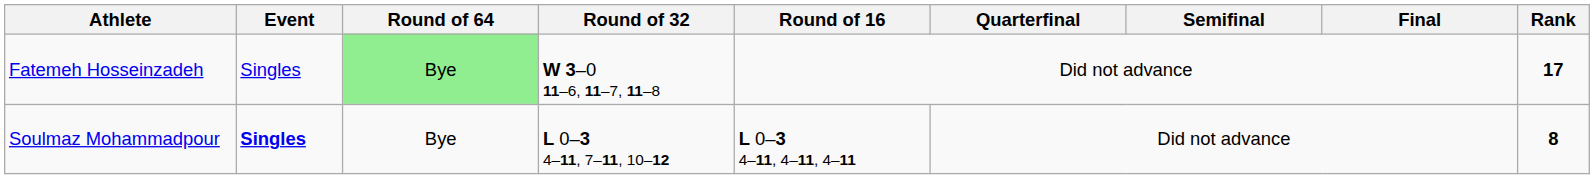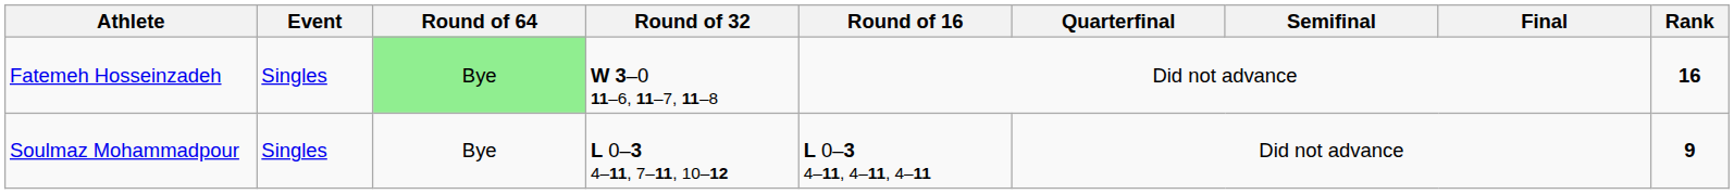Fatemeh Hosseinzadeh | Rank: 17 -> 16
Soulmaz Mohammadpour | Event: bold -> normal
Soulmaz Mohammadpour | Rank: 8 -> 9
